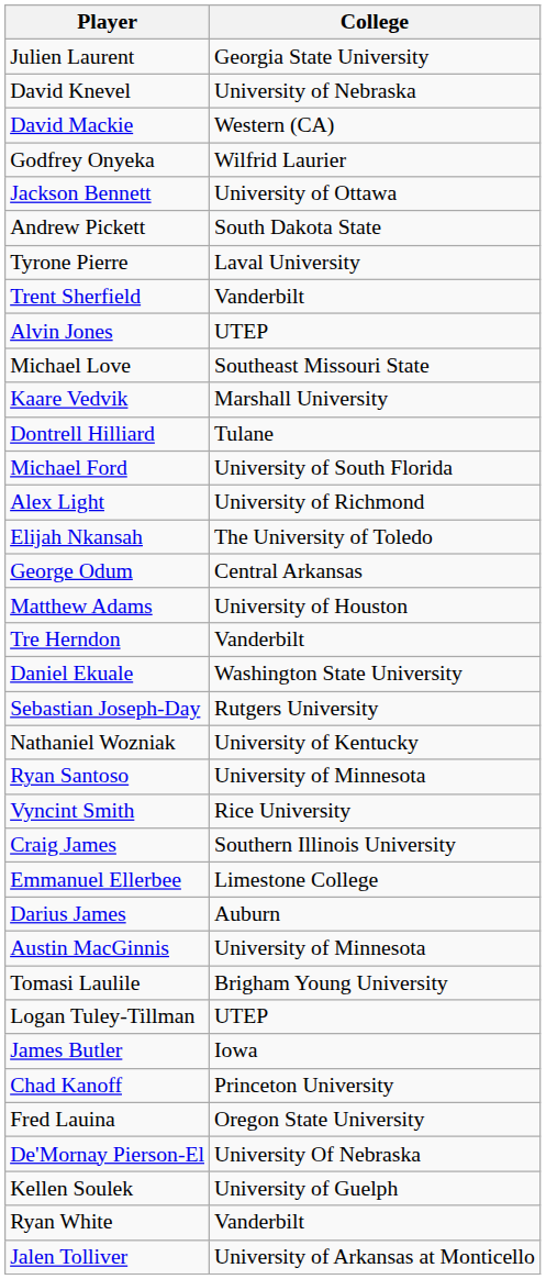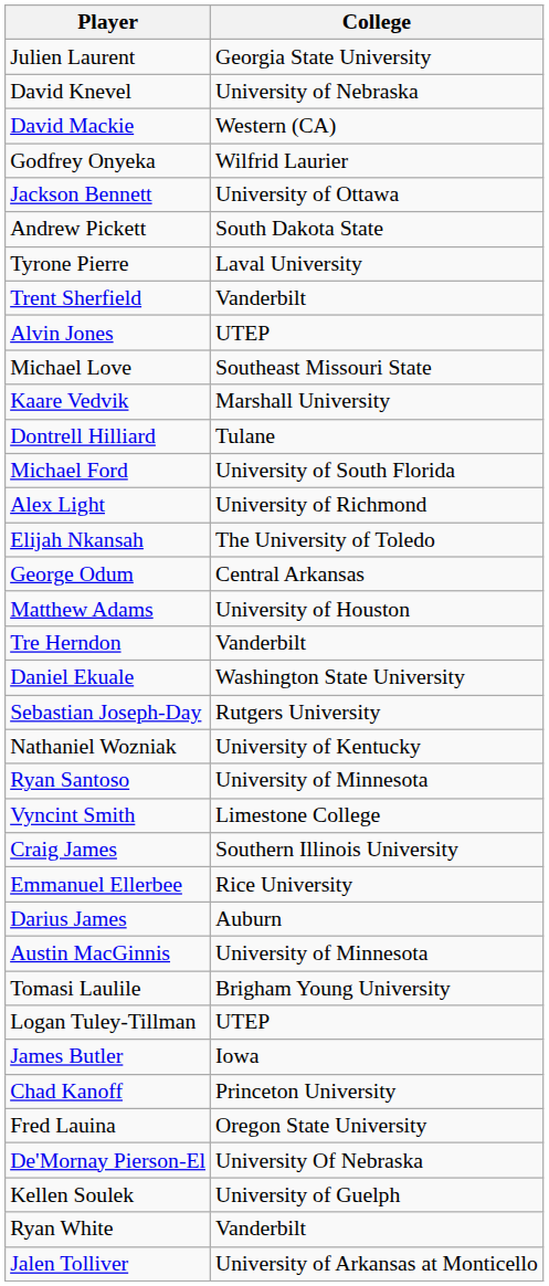Vyncint Smith | College: Rice University -> Limestone College
Emmanuel Ellerbee | College: Limestone College -> Rice University
